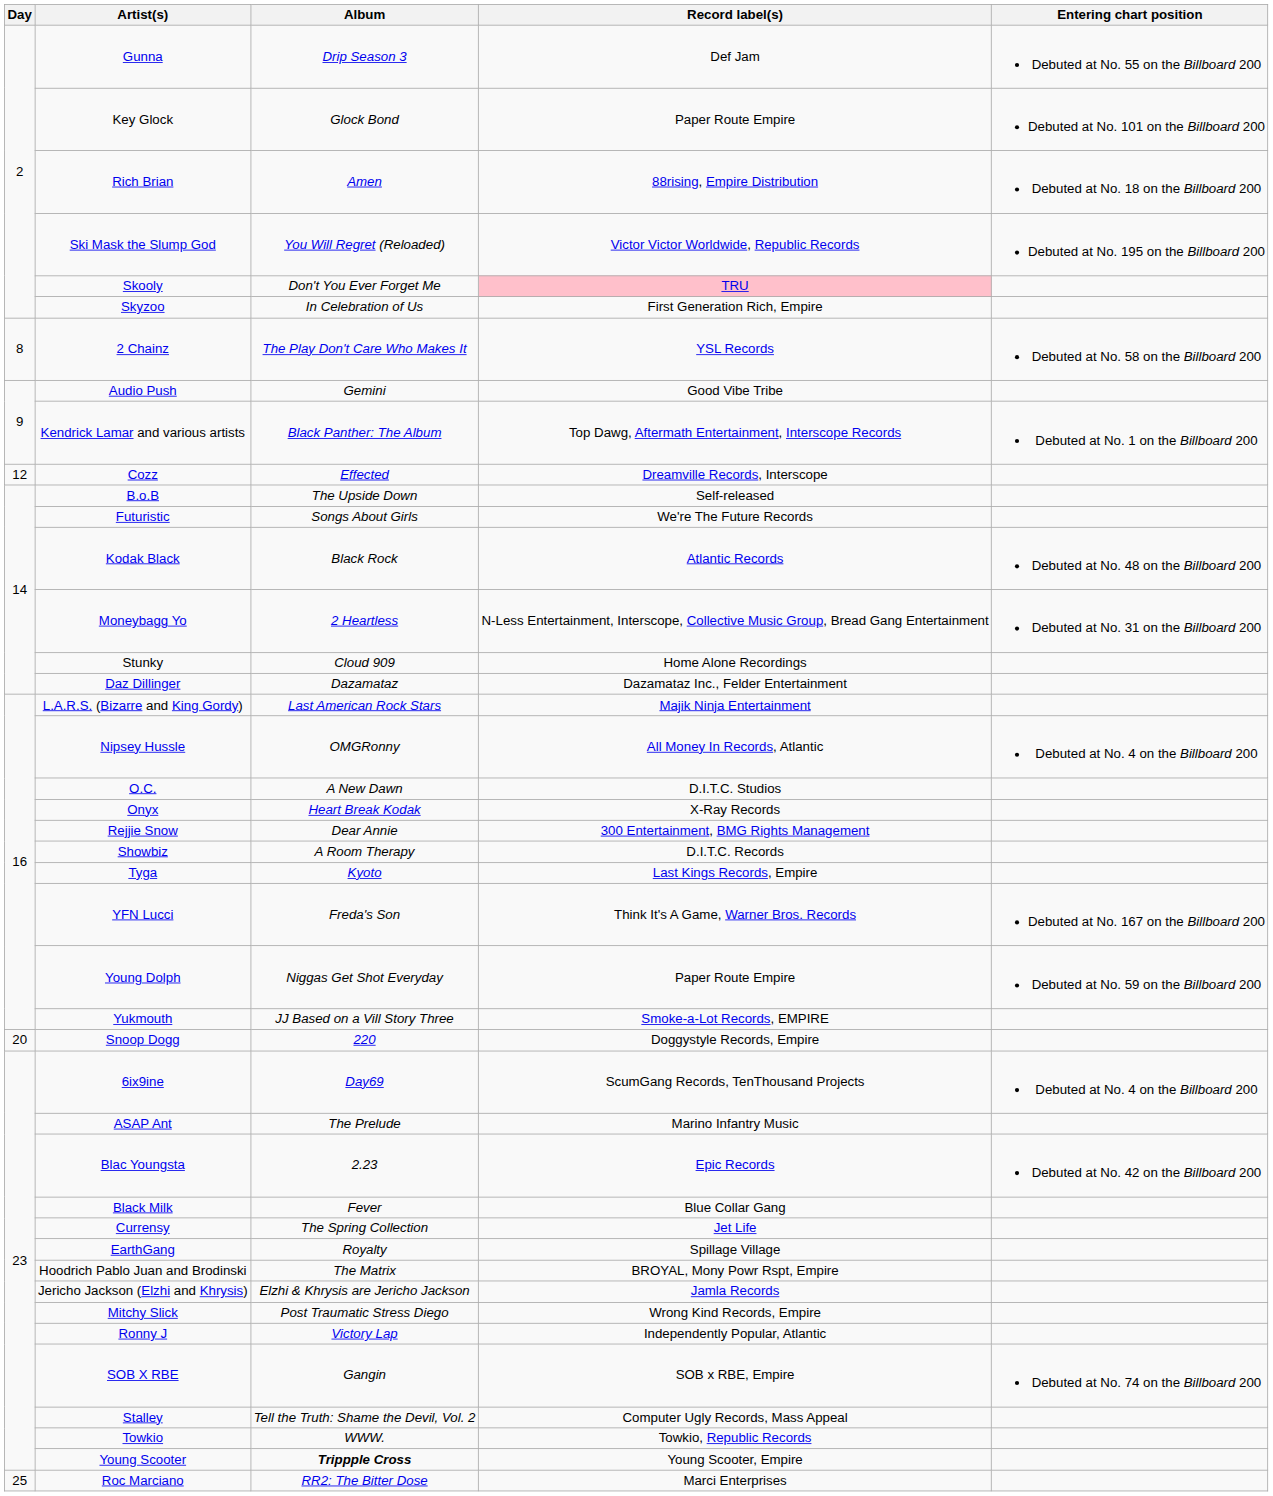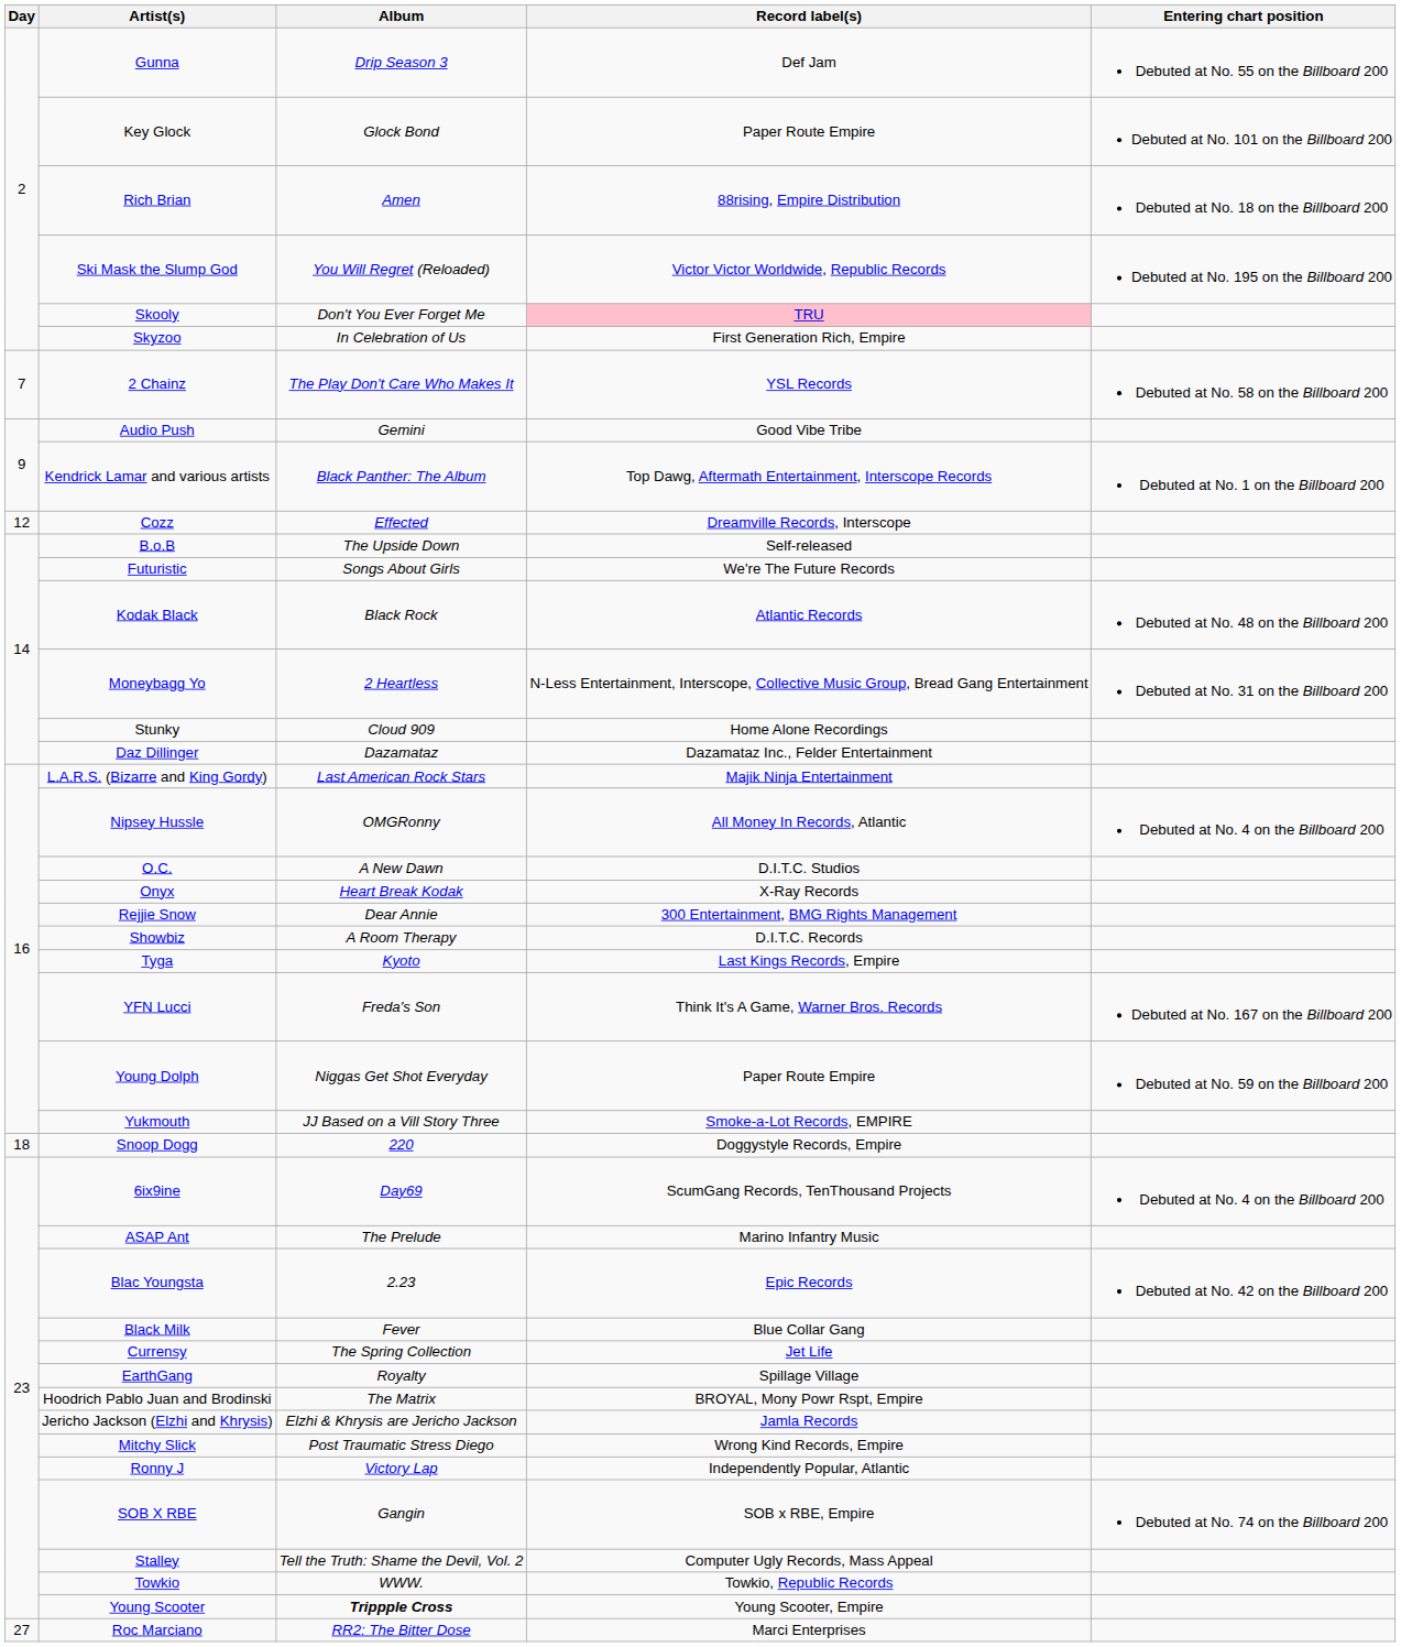2 Chainz | Day: 8 -> 7
Snoop Dogg | Day: 20 -> 18
Roc Marciano | Day: 25 -> 27
